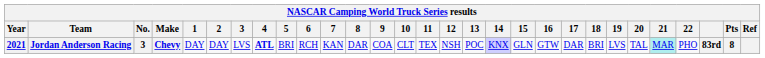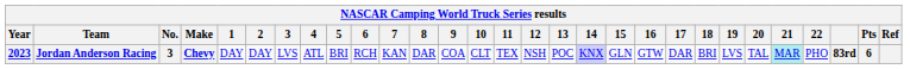Jordan Anderson Racing | Year: 2021 -> 2023
Jordan Anderson Racing | 4: bold -> normal
Jordan Anderson Racing | Pts: 8 -> 6
